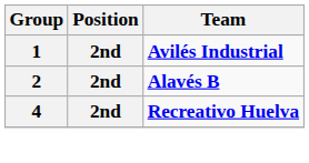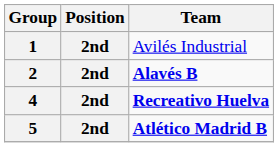1 | Team: bold -> normal
+ row: 5 | 2nd | Atlético Madrid B
